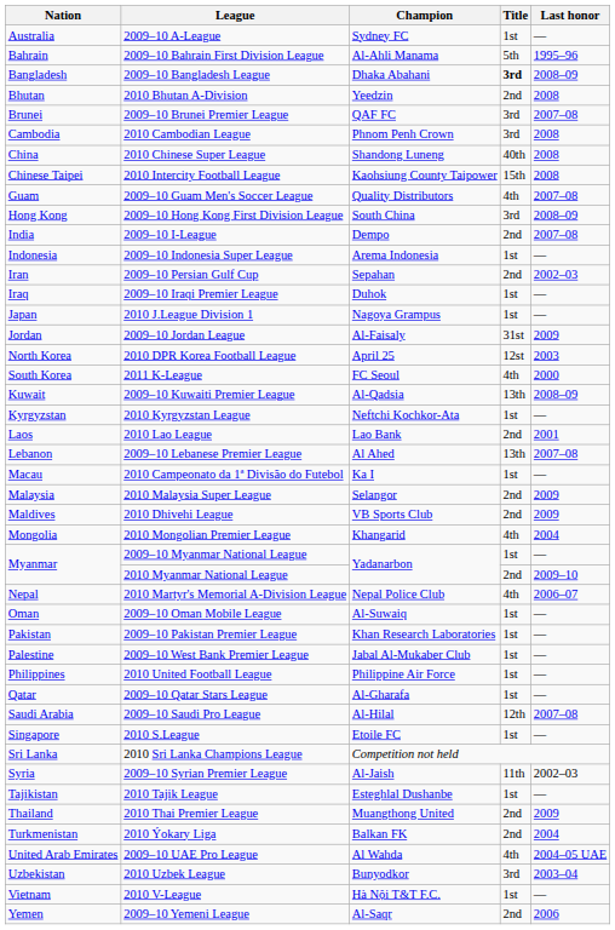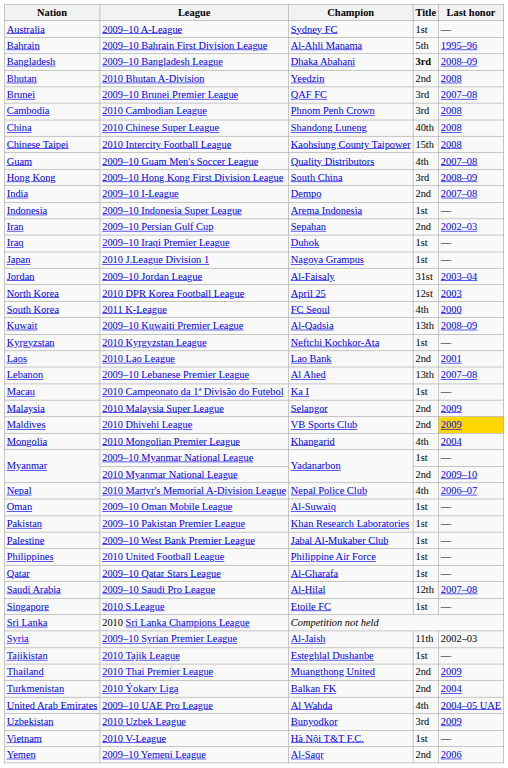2009–10 Jordan League | Last honor: 2009 -> 2003–04
2010 Dhivehi League | Last honor: no background -> gold background
2010 Uzbek League | Last honor: 2003–04 -> 2009
